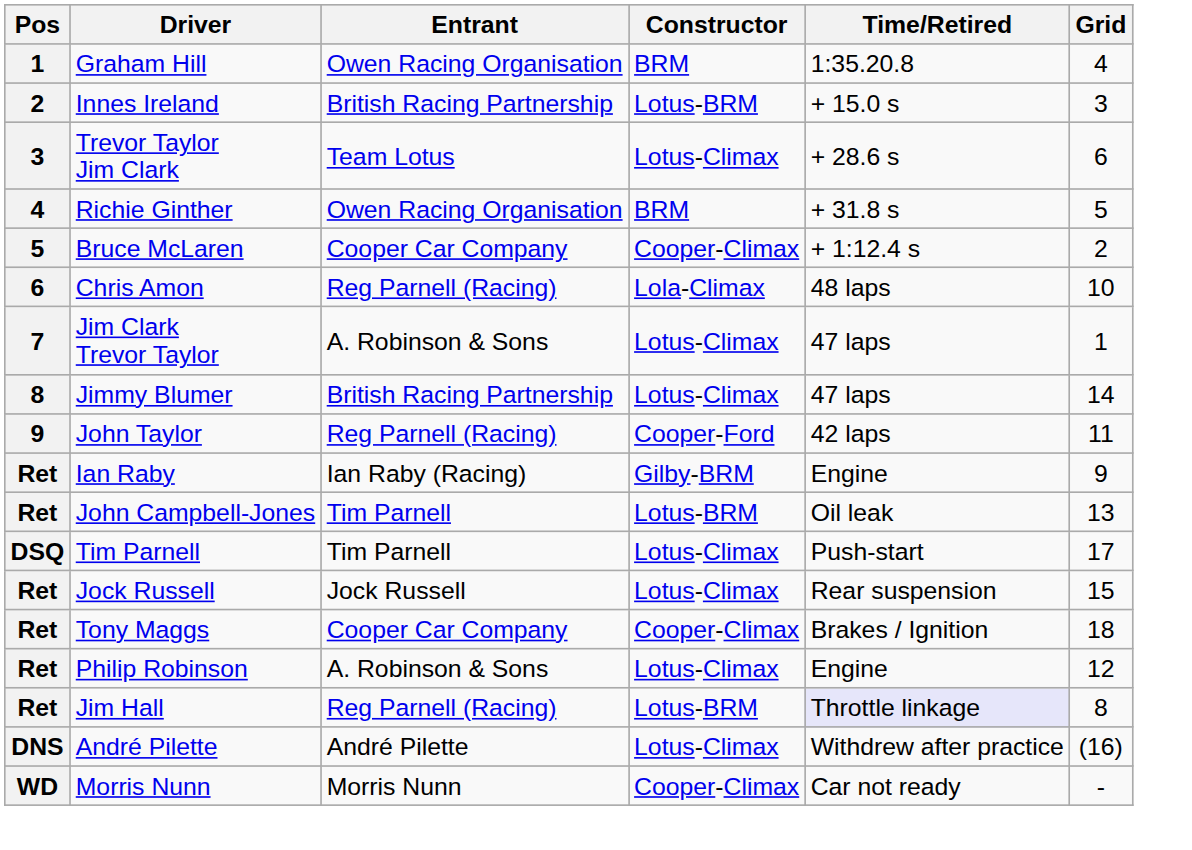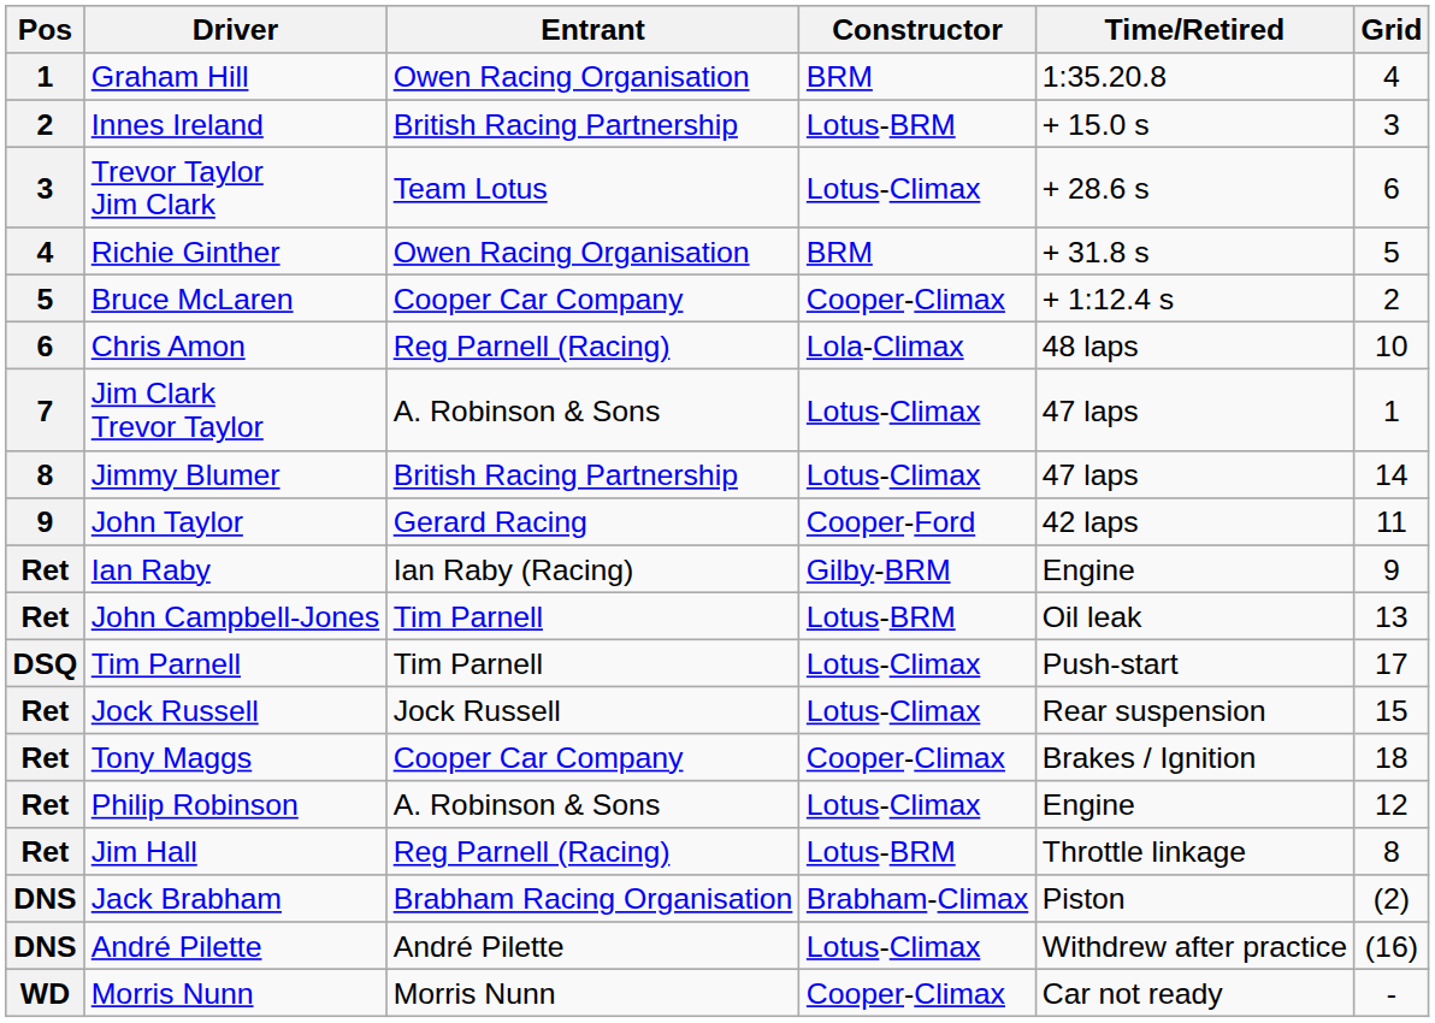John Taylor | Entrant: Reg Parnell (Racing) -> Gerard Racing
Jim Hall | Time/Retired: lavender background -> no background
+ row: DNS | Jack Brabham | Brabham Racing Organisation | Brabham-Climax | Piston | (2)
